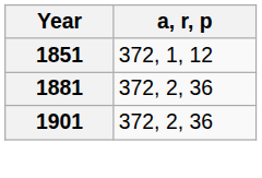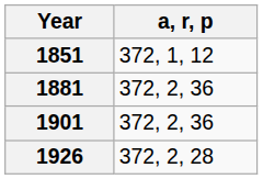+ row: 1926 | 372, 2, 28
